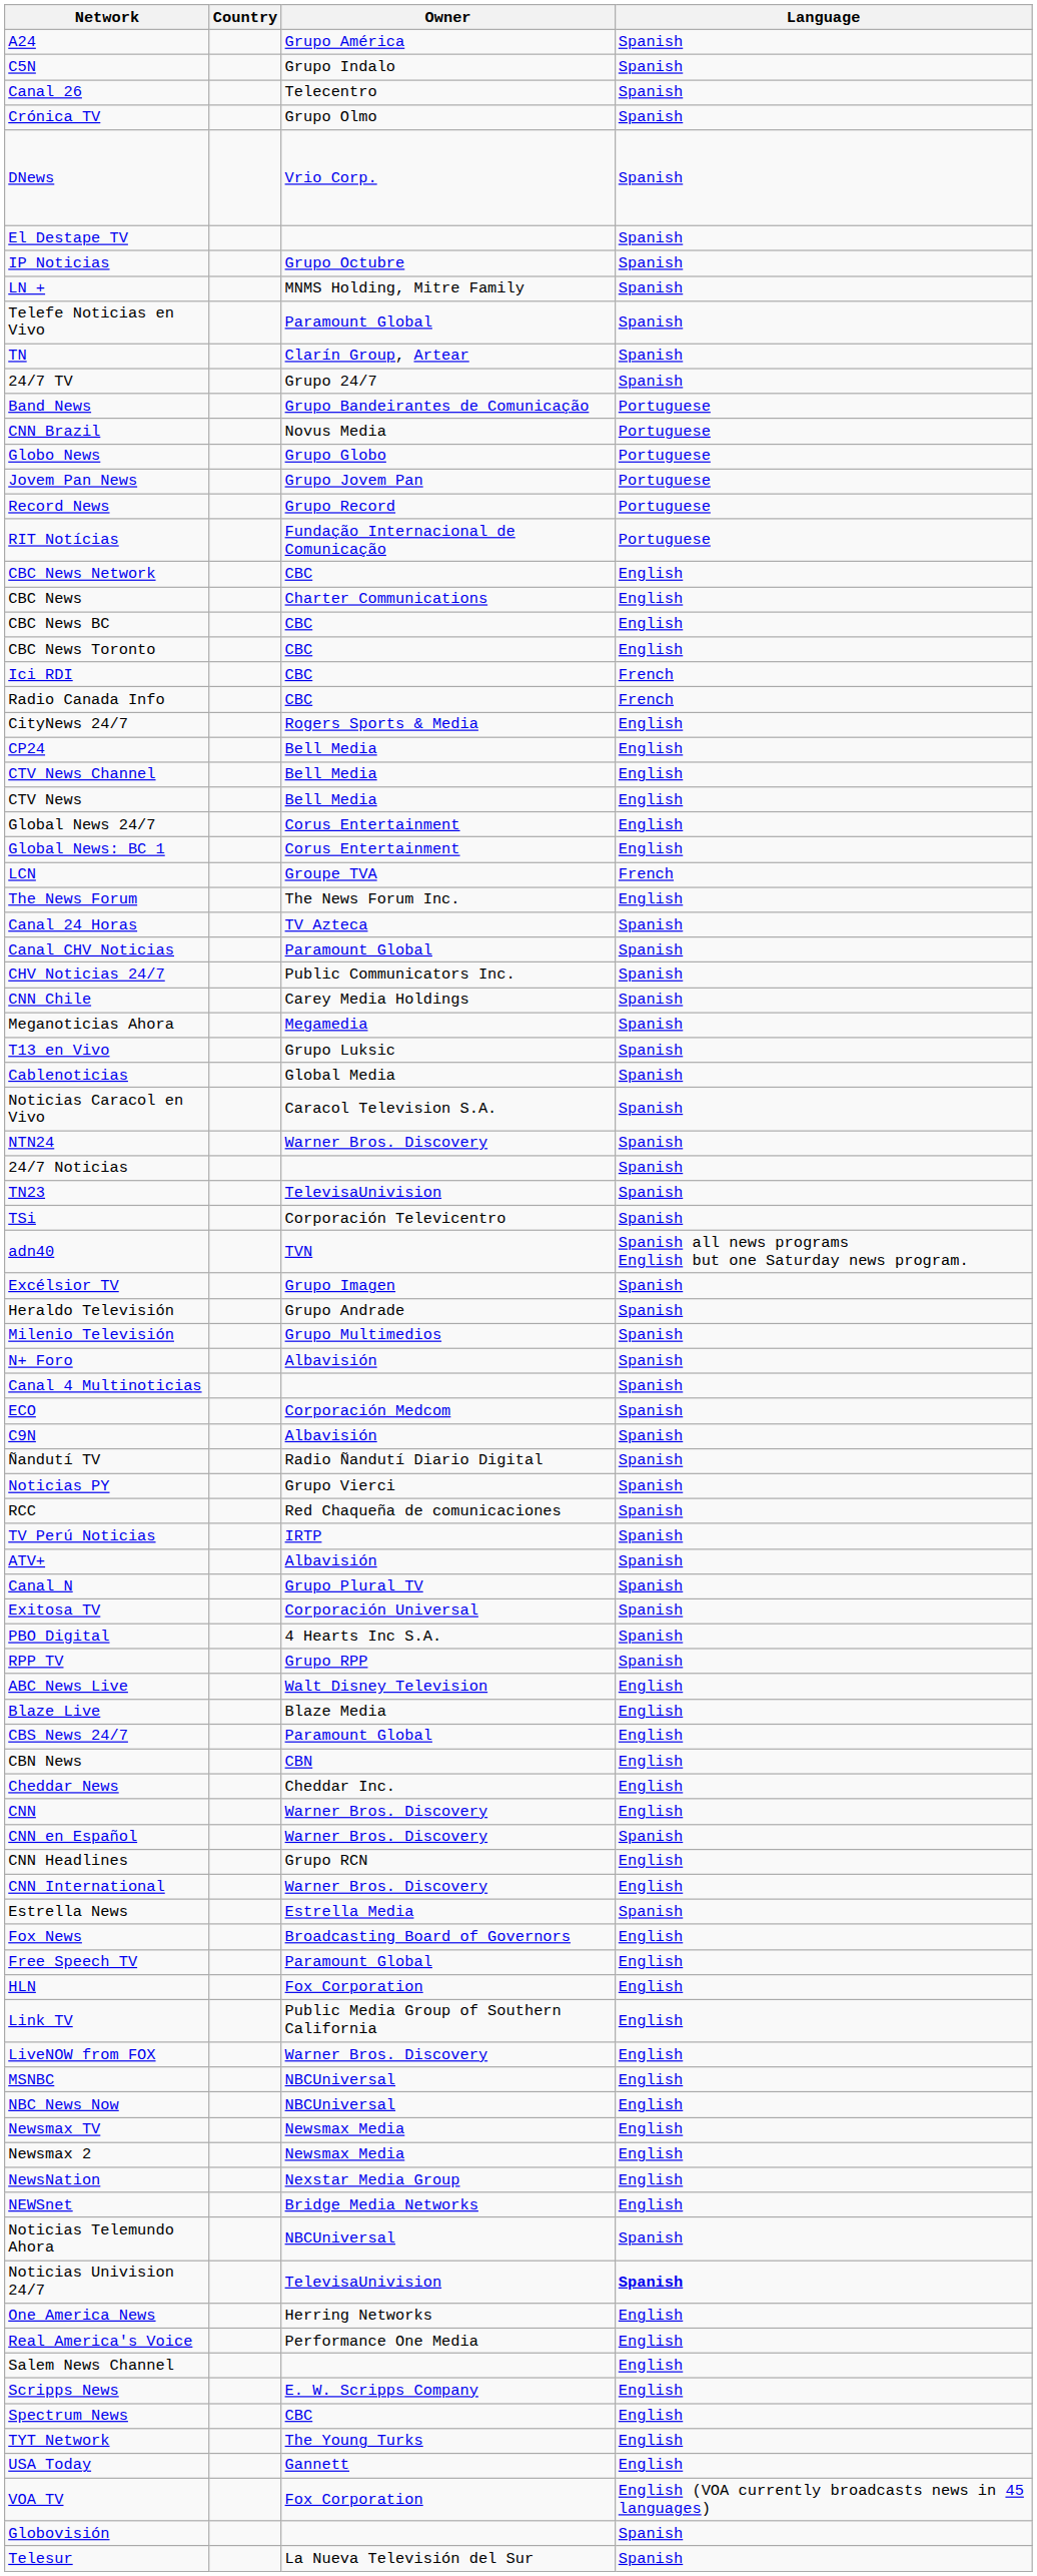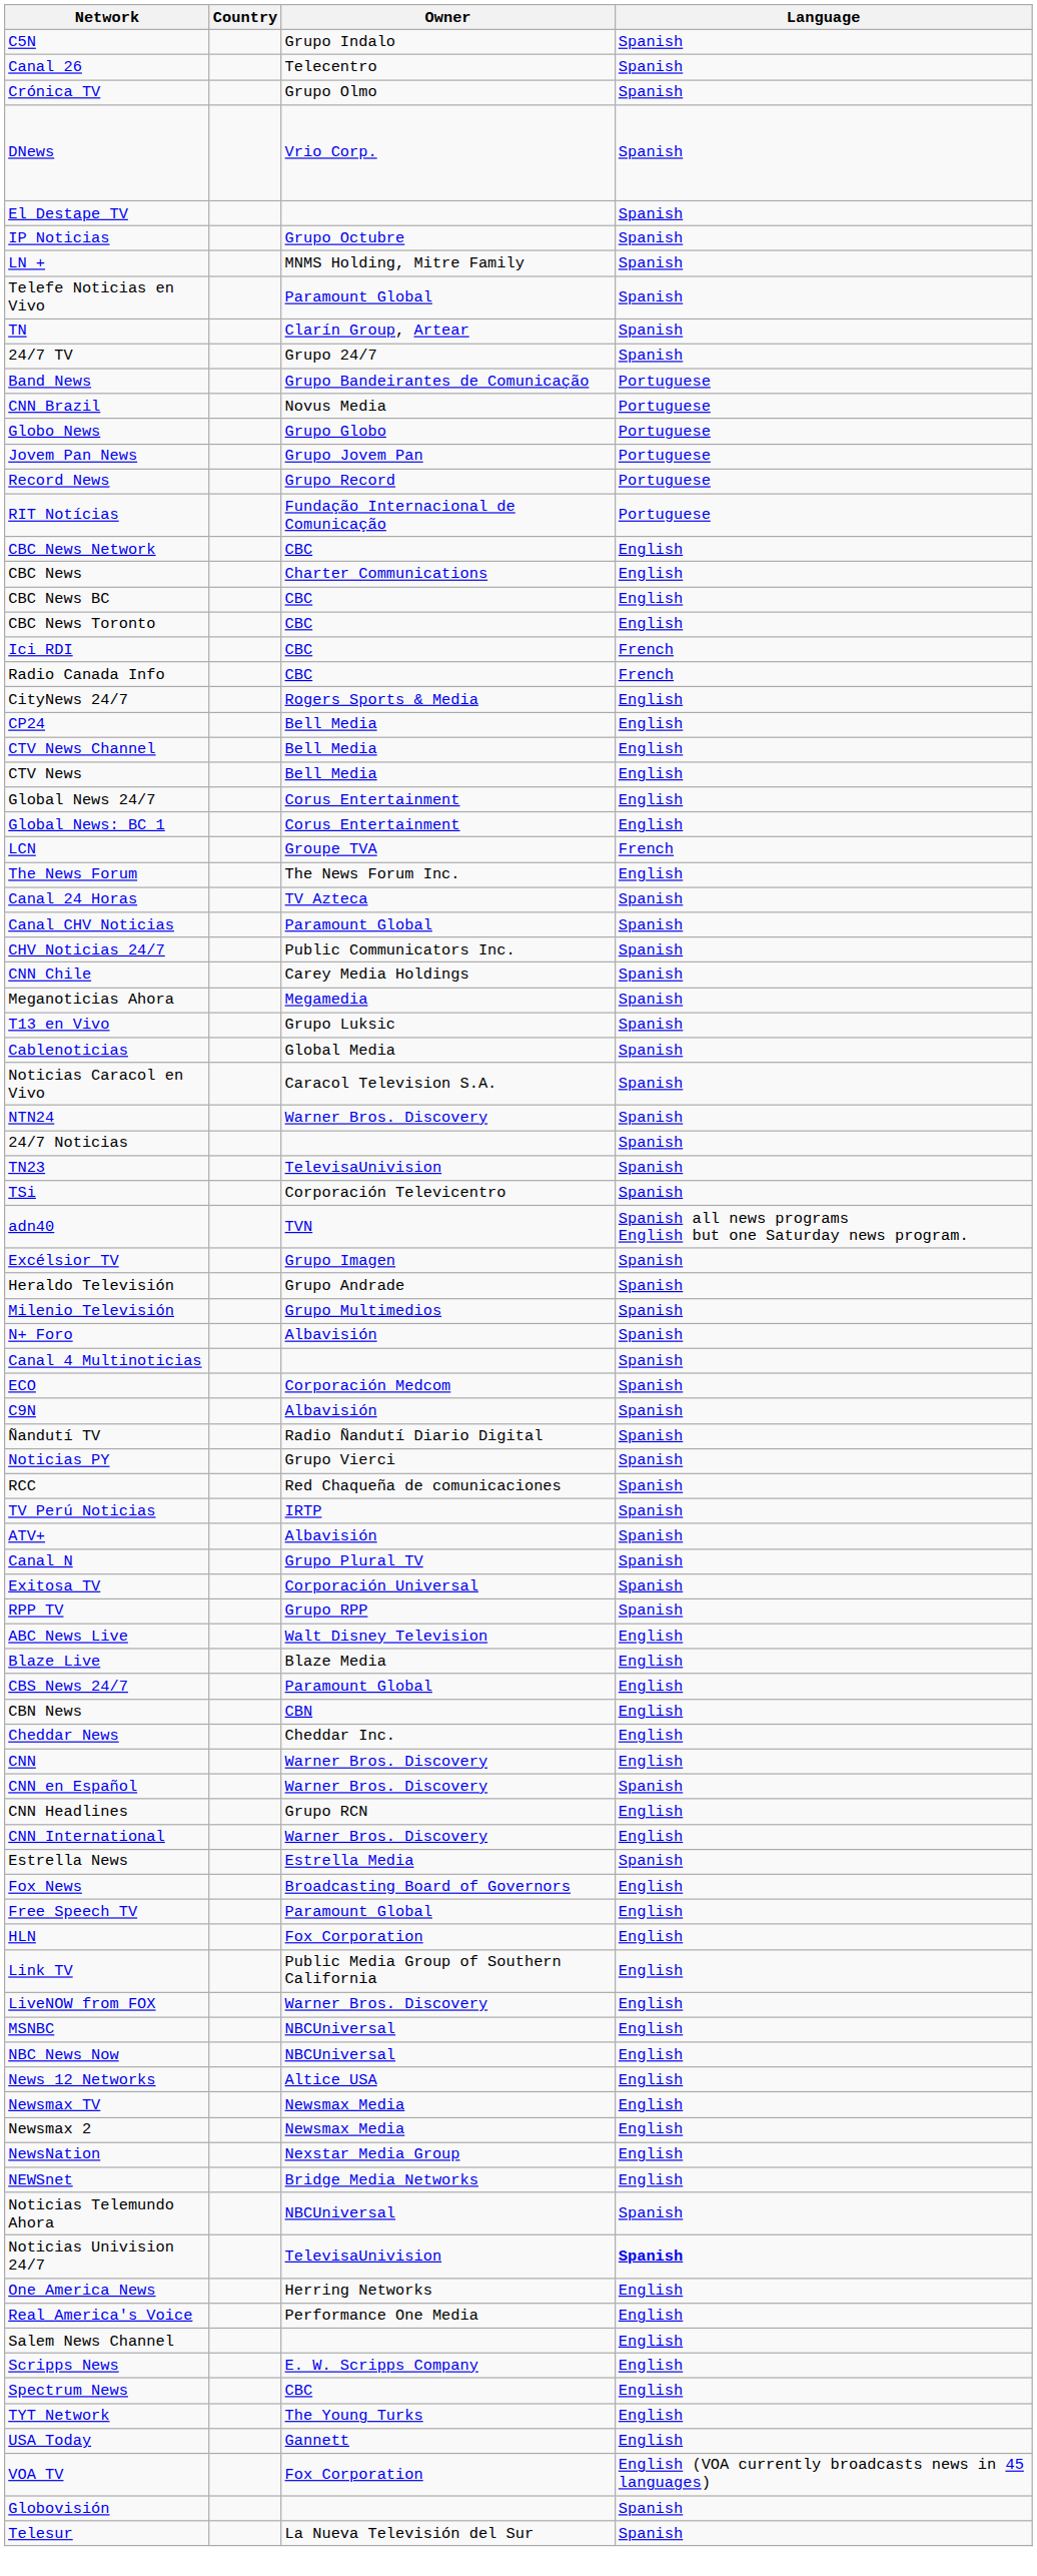- row: A24 | Grupo América | Spanish
- row: PBO Digital | 4 Hearts Inc S.A. | Spanish
+ row: News 12 Networks | Altice USA | English
